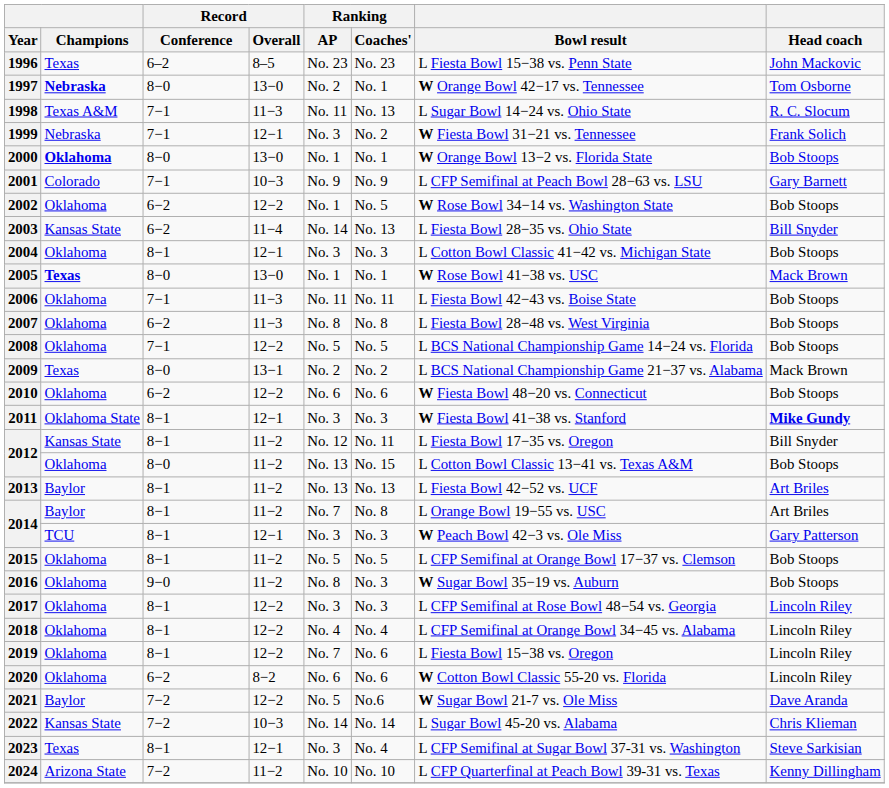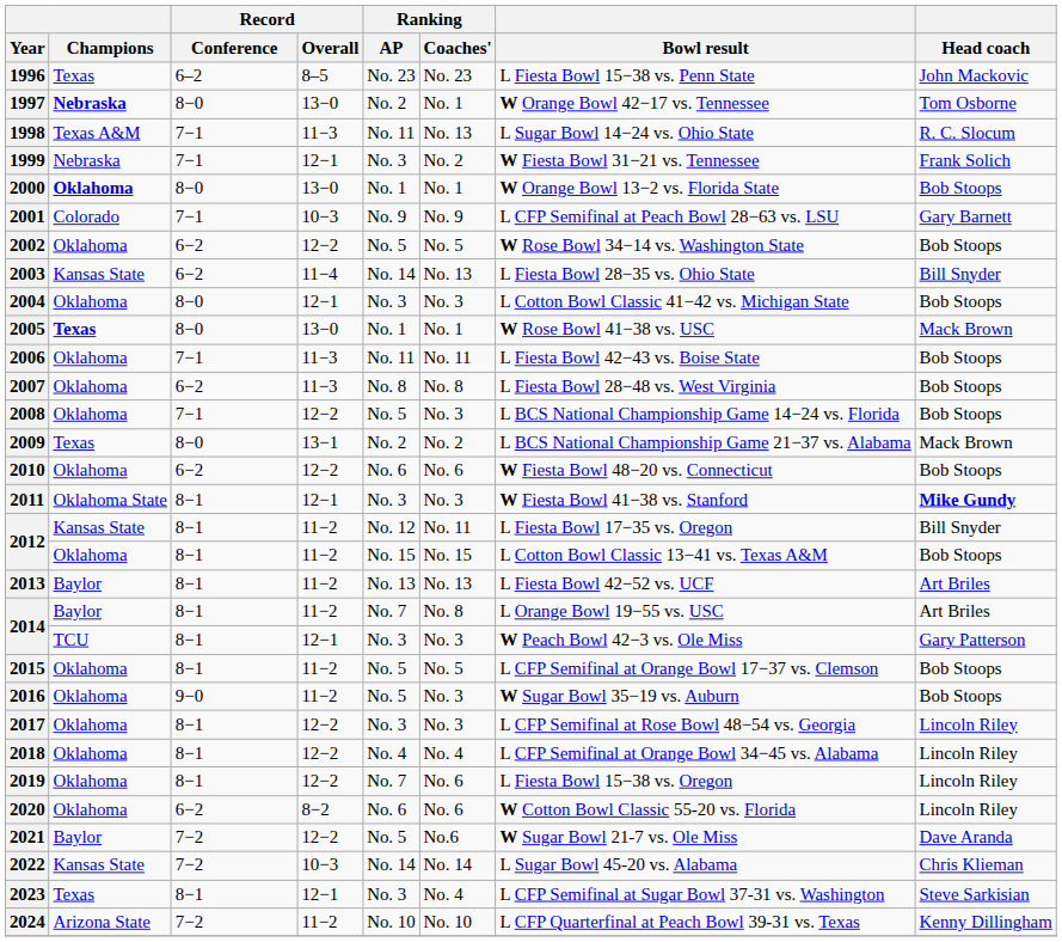2002 | Ranking / AP: No. 1 -> No. 5
2004 | Record / Conference: 8−1 -> 8−0
2008 | Ranking / Coaches': No. 5 -> No. 3
2012 / Oklahoma | Record / Conference: 8−0 -> 8−1
2012 / Oklahoma | Ranking / AP: No. 13 -> No. 15
2016 | Ranking / AP: No. 8 -> No. 5
